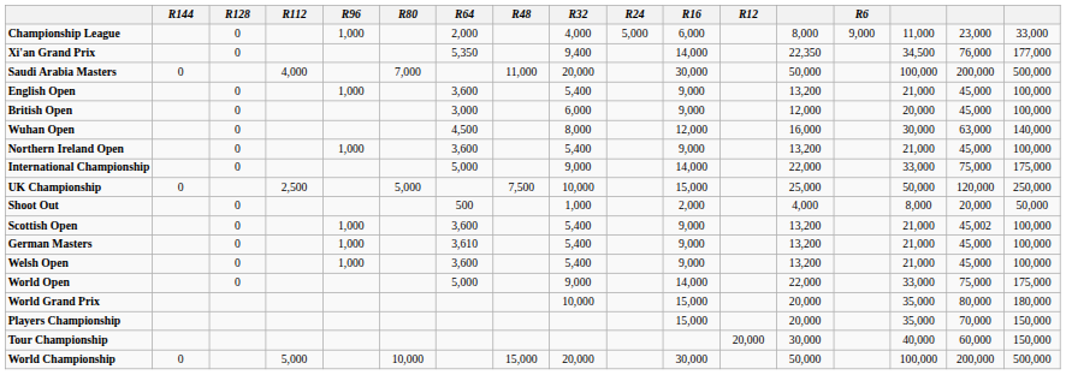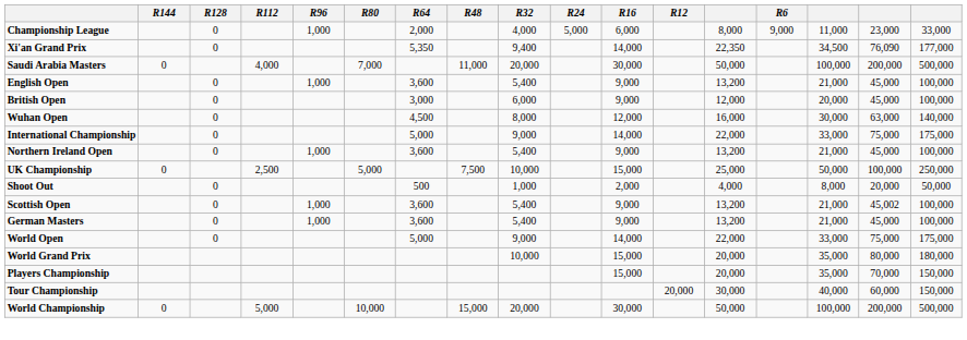Xi'an Grand Prix | column 16: 76,000 -> 76,090
rows swapped: Northern Ireland Open <-> International Championship
UK Championship | column 16: 120,000 -> 100,000
German Masters | R64: 3,610 -> 3,600
- row: Welsh Open | 0 | 1,000 | 3,600 | 5,400 | 9,000 | 13,200 | 21,000 | 45,000 | 100,000
